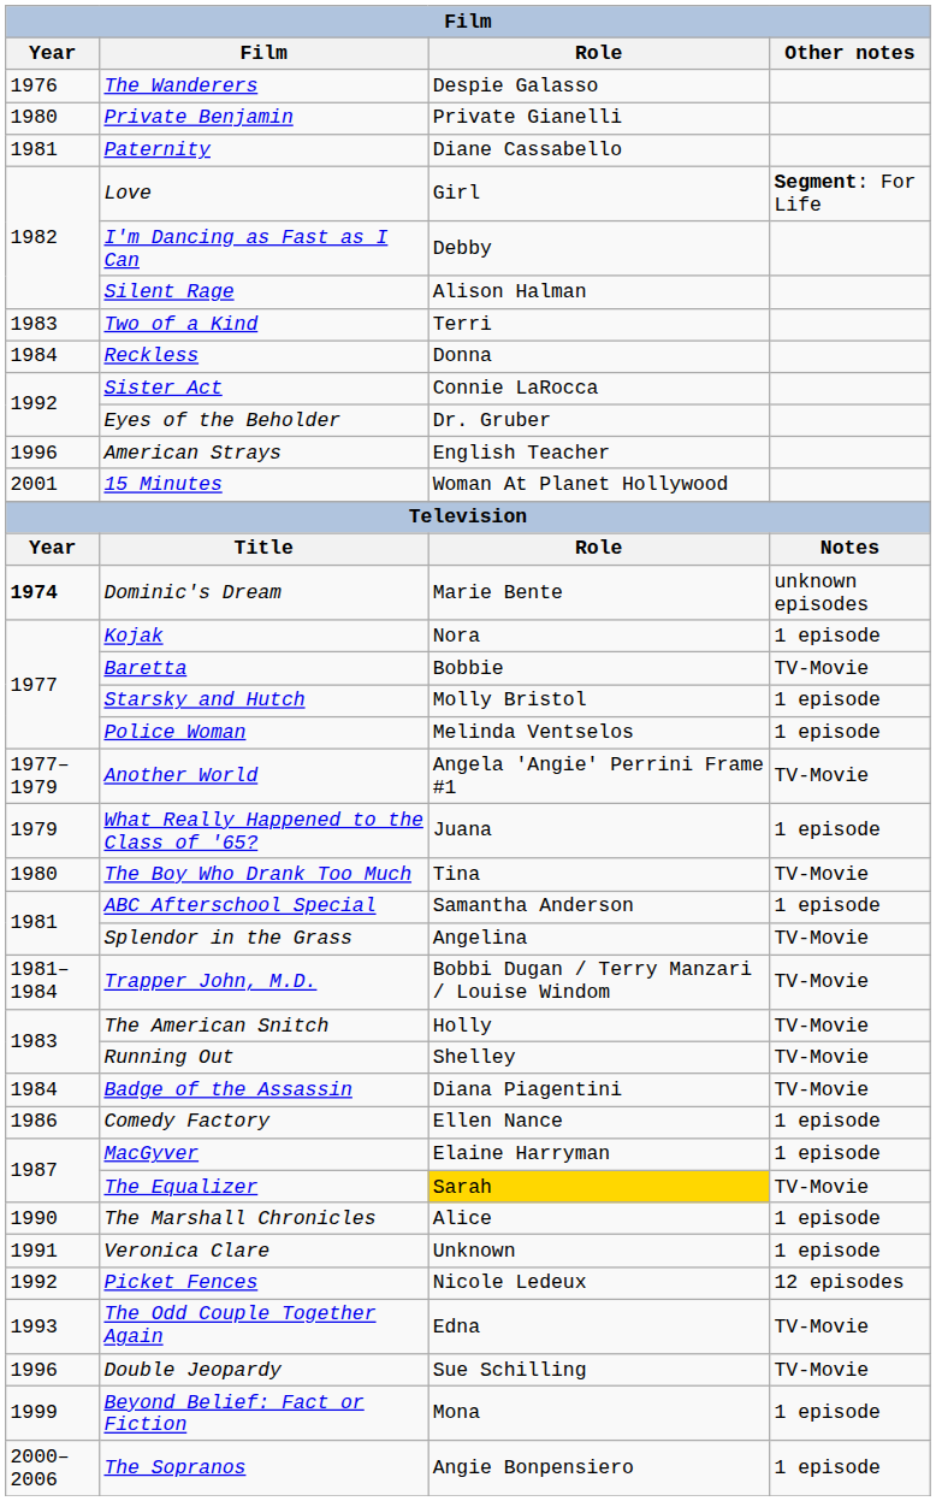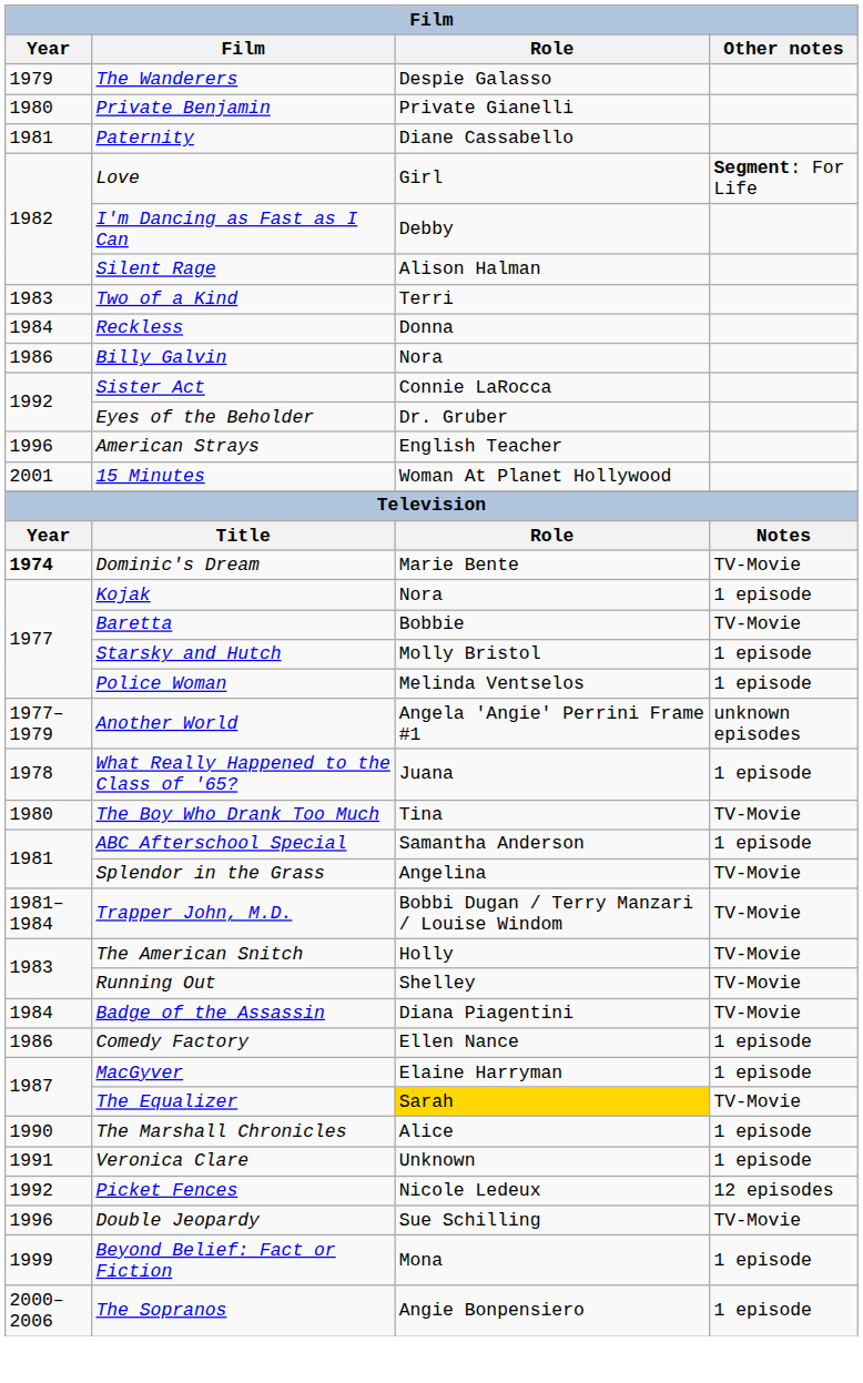The Wanderers | Year: 1976 -> 1979
+ row: 1986 | Billy Galvin | Nora
Dominic's Dream | Other notes: unknown episodes -> TV-Movie
Another World | Other notes: TV-Movie -> unknown episodes
What Really Happened to the Class of '65? | Year: 1979 -> 1978
- row: 1993 | The Odd Couple Together Again | Edna | TV-Movie
